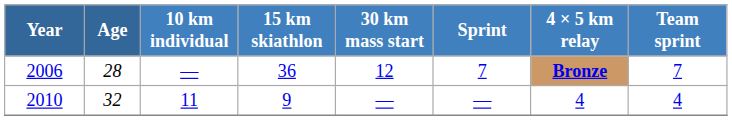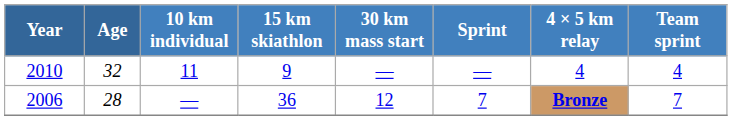rows swapped: 2006 <-> 2010
